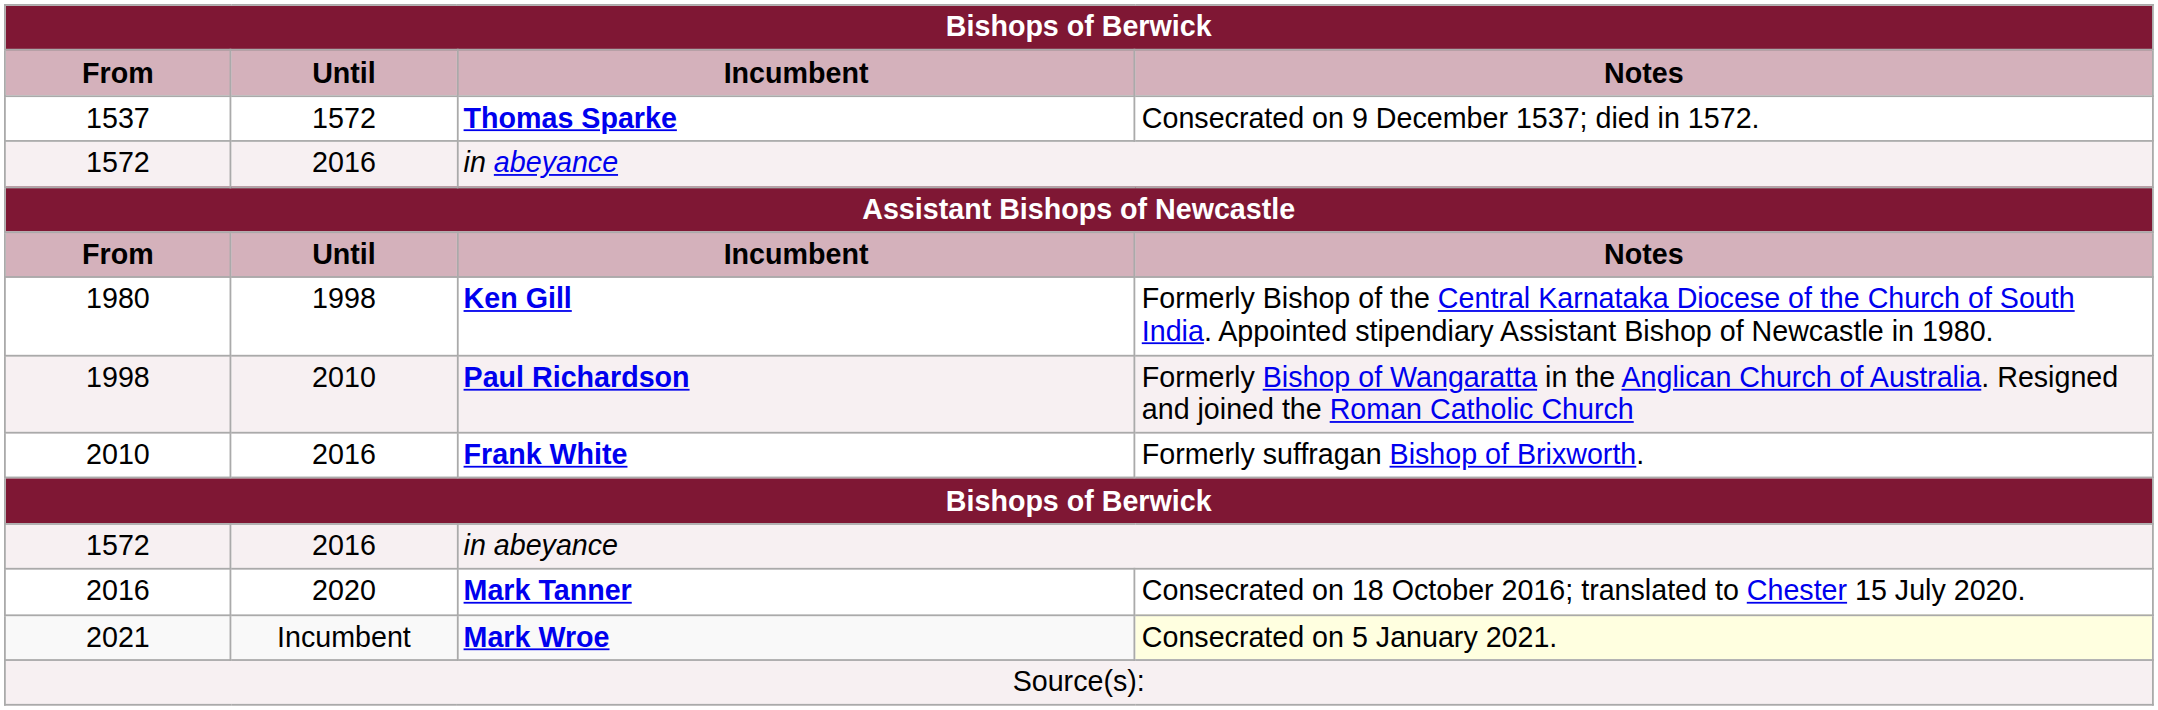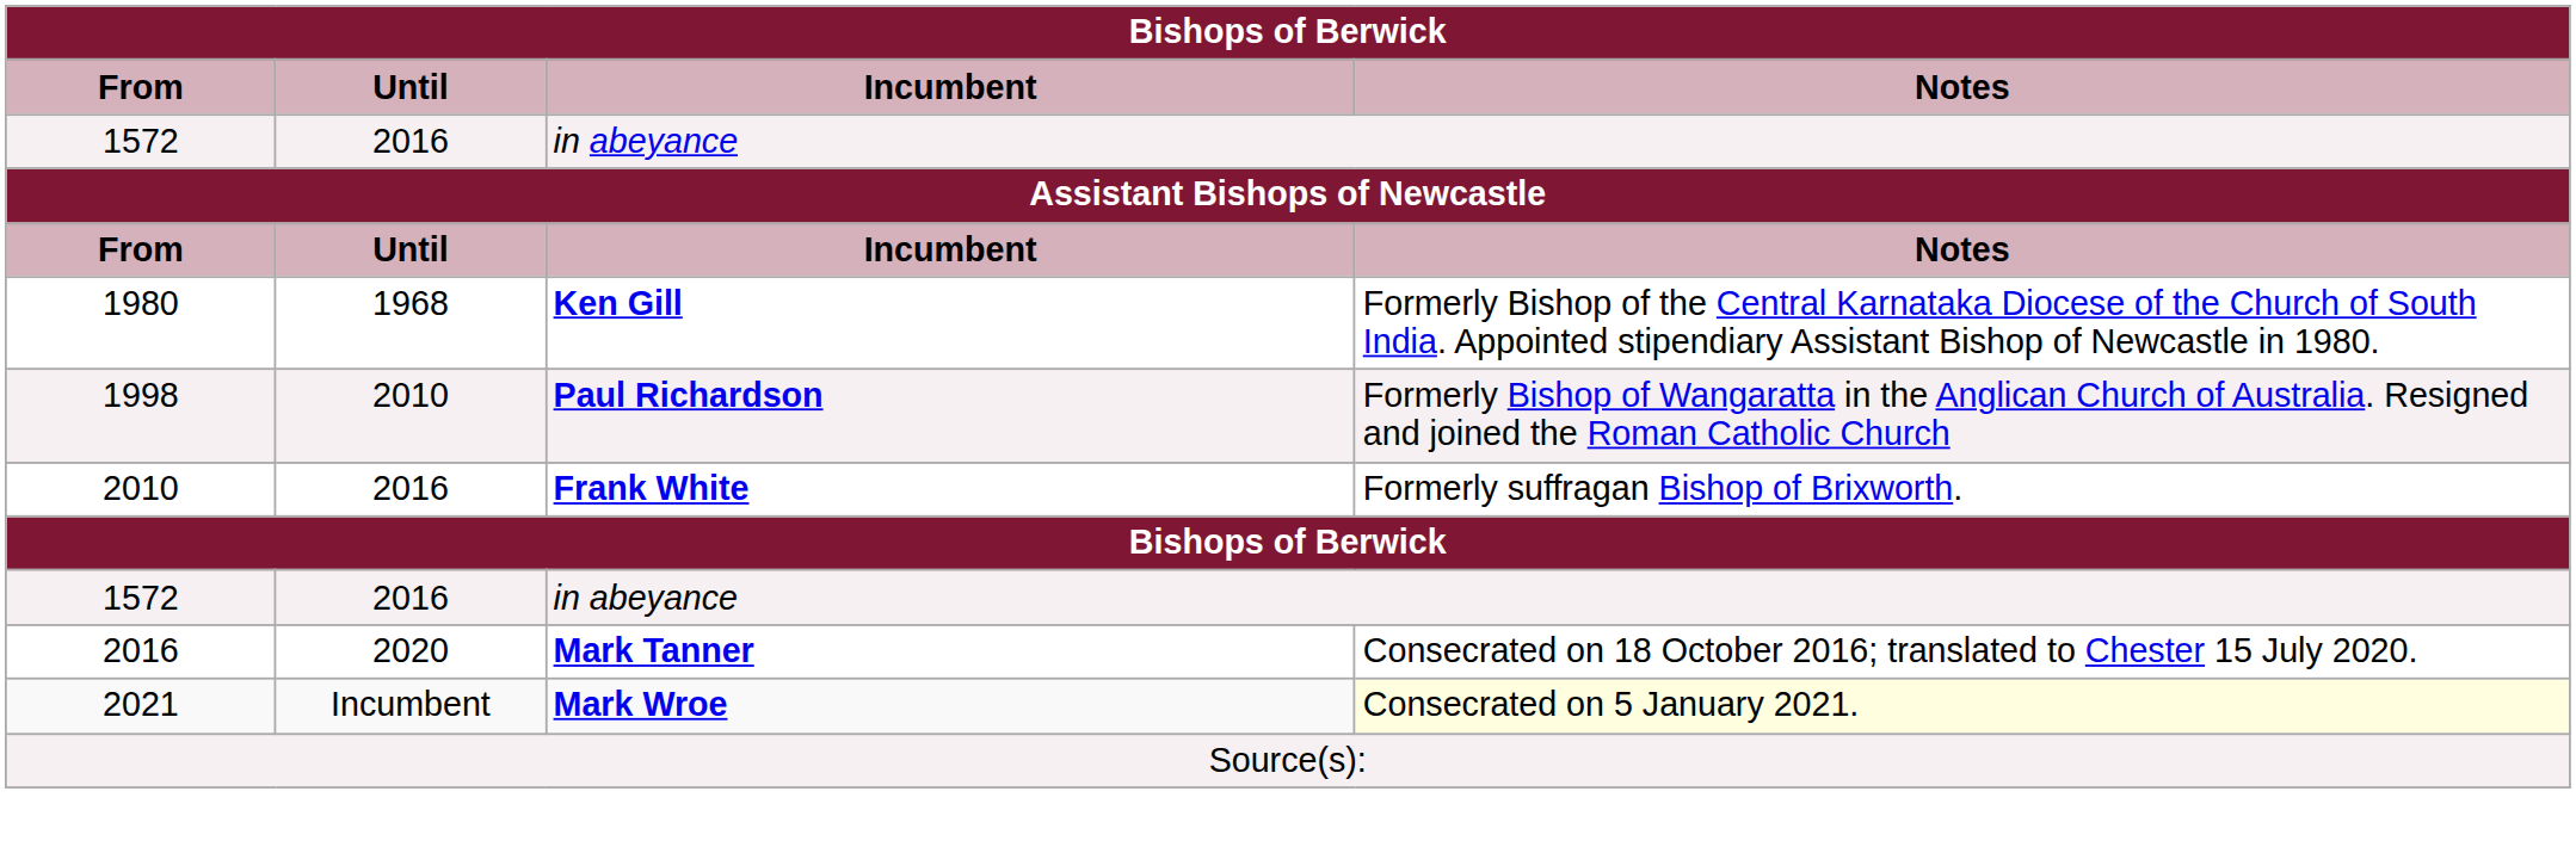- row: 1537 | 1572 | Thomas Sparke | Consecrated on 9 December 1537; died in 1572.
1980 | Until: 1998 -> 1968
